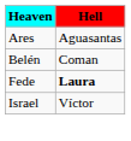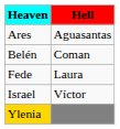Fede | Hell: bold -> normal
+ row: Ylenia
